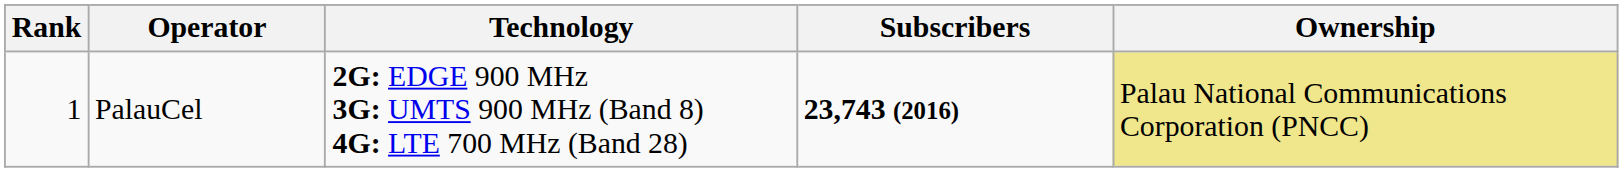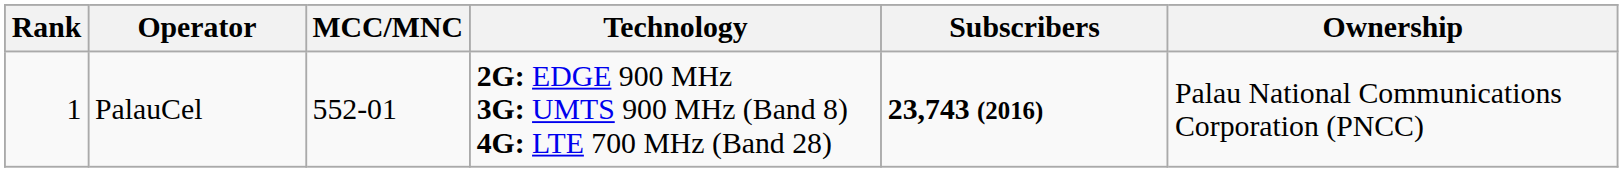+ column: MCC/MNC | 552-01
PalauCel | Ownership: khaki background -> no background
